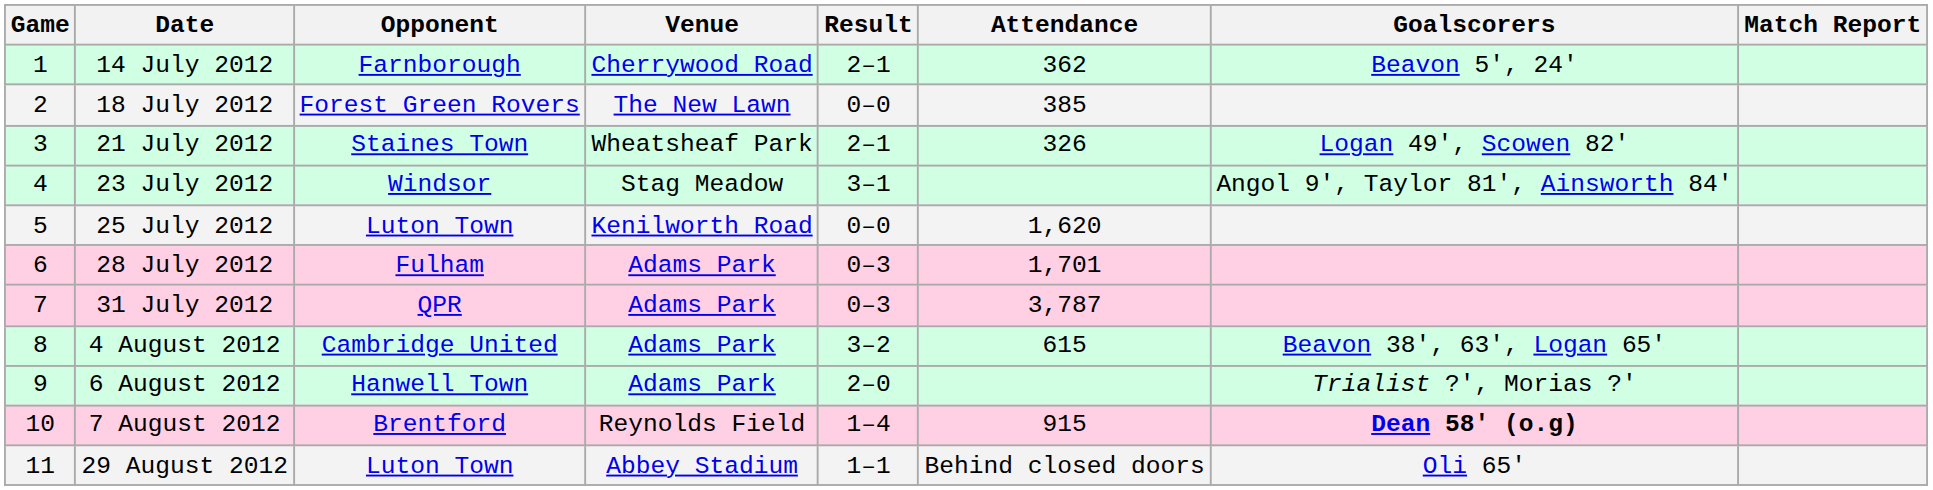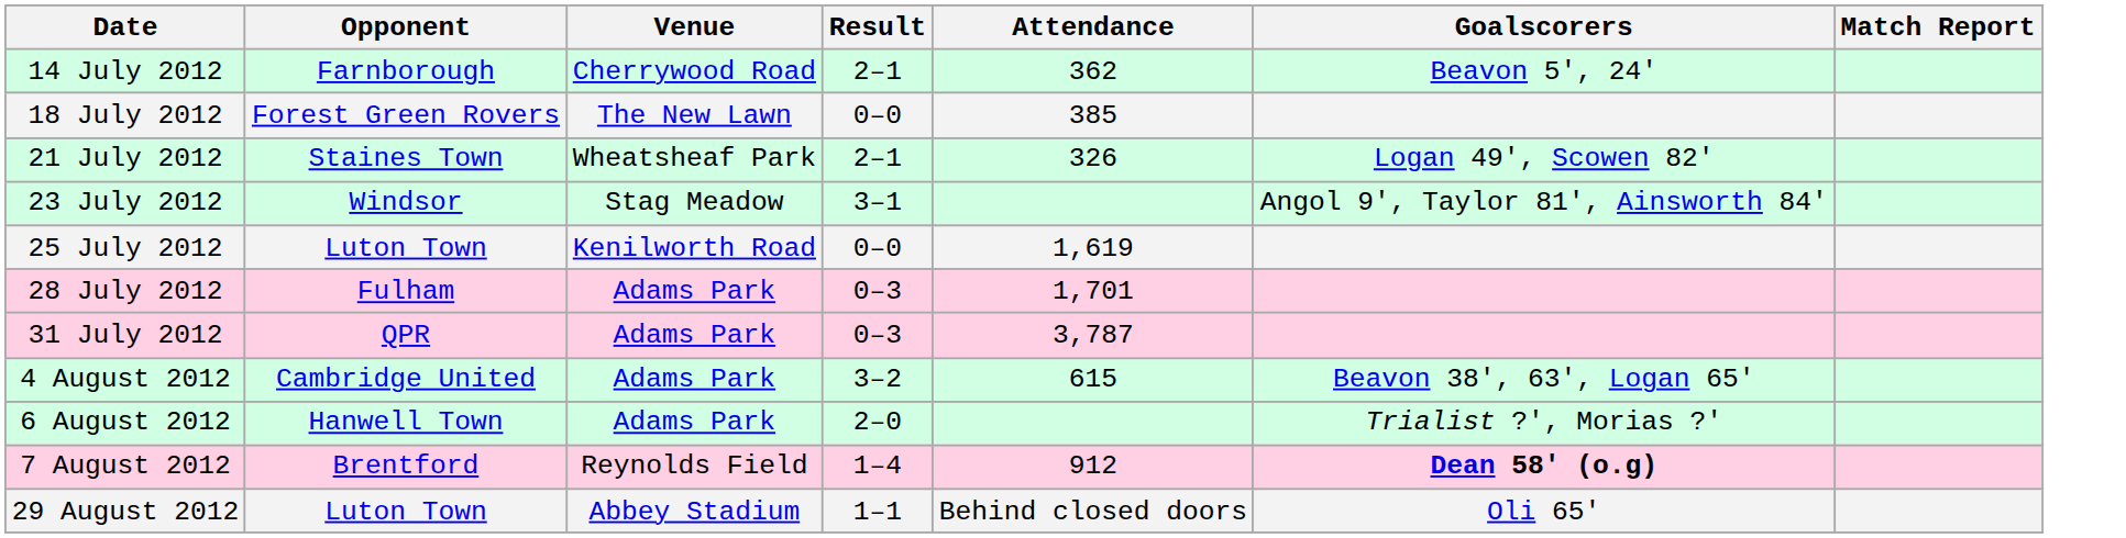- column: Game | 1 | 2 | 3 | 4 | 5 | 6 | 7 | 8 | 9 | 10 | 11
25 July 2012 | Attendance: 1,620 -> 1,619
7 August 2012 | Attendance: 915 -> 912
